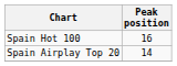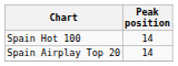Spain Hot 100 | Peak position: 16 -> 14
